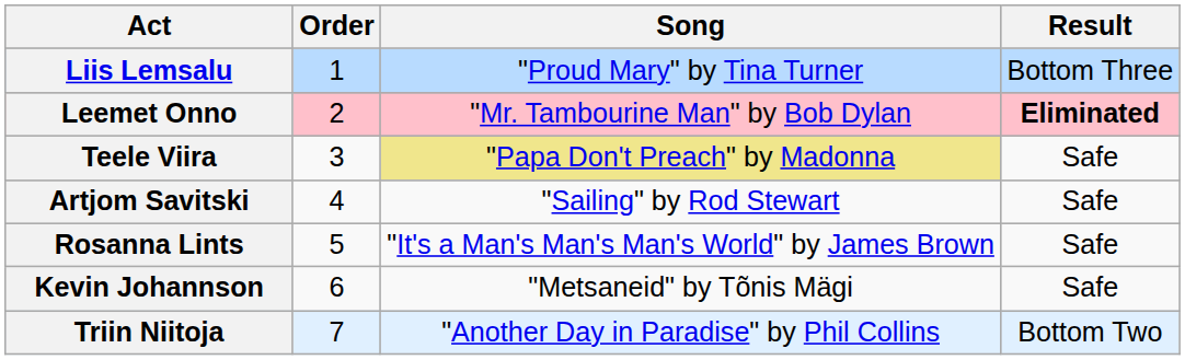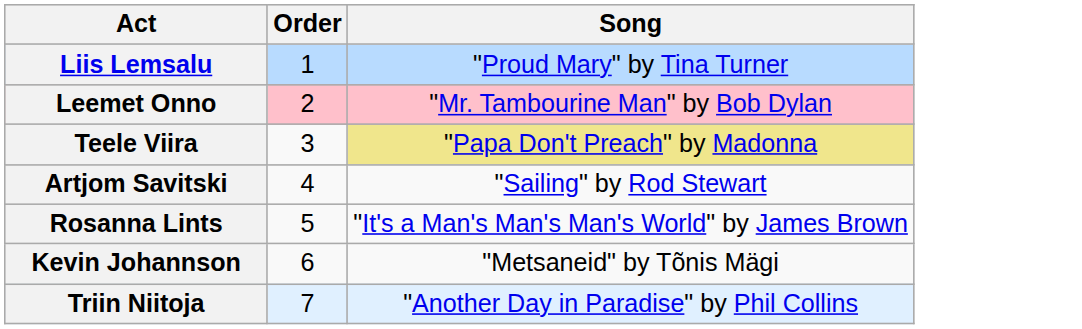- column: Result | Bottom Three | Eliminated | Safe | Safe | Safe | Safe | Bottom Two
